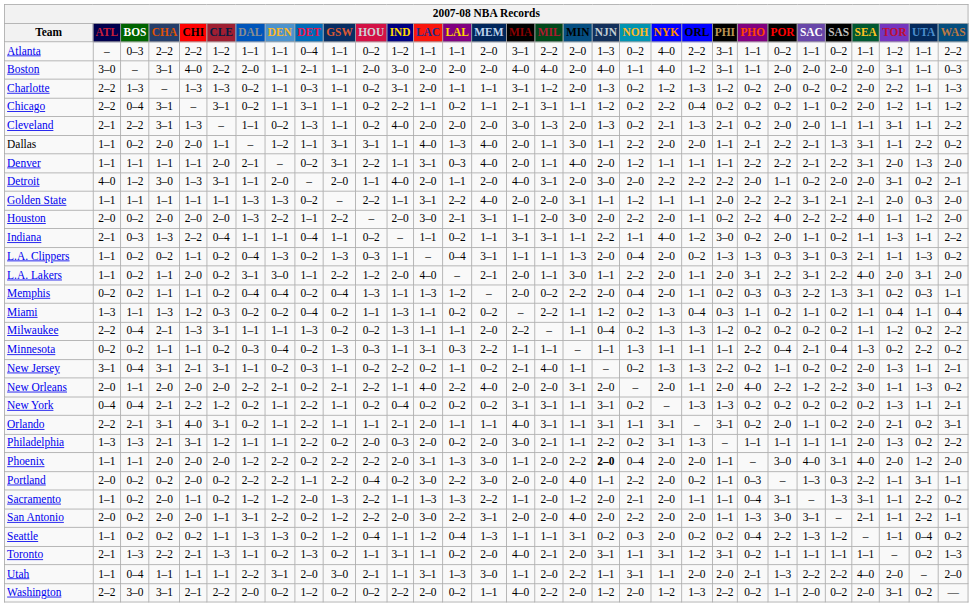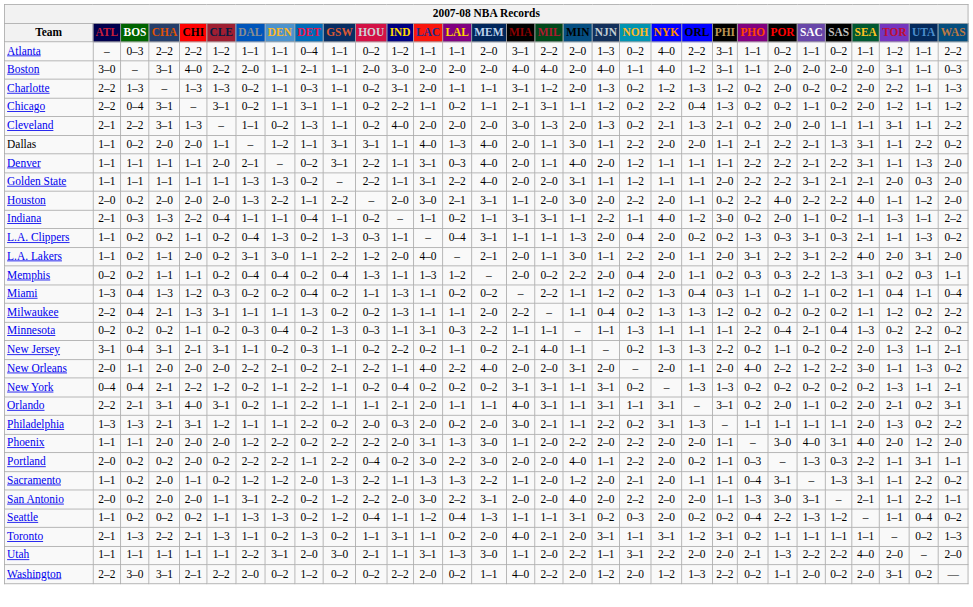Chicago | PHI: 0–2 -> 1–3
Denver | TOR: 2–0 -> 1–1
- row: Detroit | 4–0 | 1–2 | 3–0 | 1–3 | 3–1 | 1–1 | 2–0 | – | 2–0 | 1–1 | 4–0 | 2–0 | 1–1 | 2–0 | 4–0 | 3–1 | 2–0 | 3–0 | 2–0 | 2–2 | 2–2 | 2–2 | 2–0 | 1–1 | 0–2 | 2–0 | 2–0 | 3–1 | 0–2 | 2–1
L.A. Clippers | PHI: 1–3 -> 0–2
Miami | BOS: 1–1 -> 0–4
Minnesota | CHA: 1–1 -> 0–2
Phoenix | NJN: bold -> normal
Phoenix | NOH: 0–4 -> 2–2
Utah | BOS: 0–4 -> 1–1
Utah | NYK: 1–1 -> 2–2
